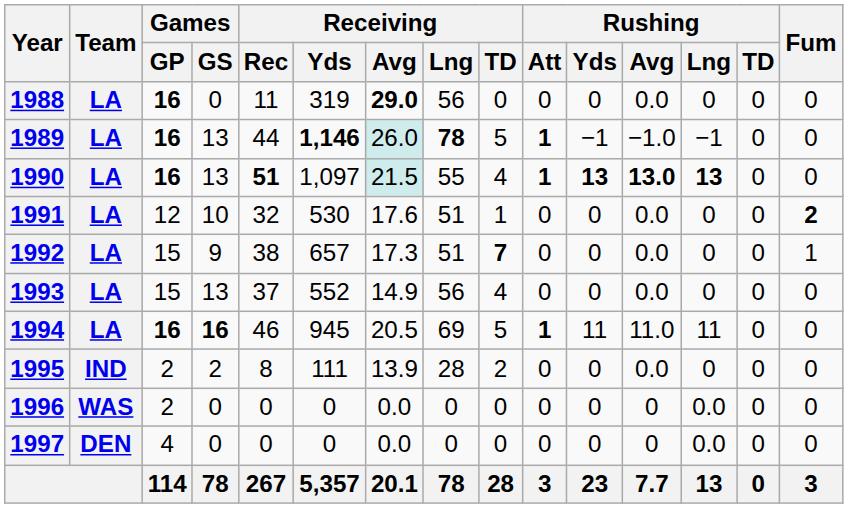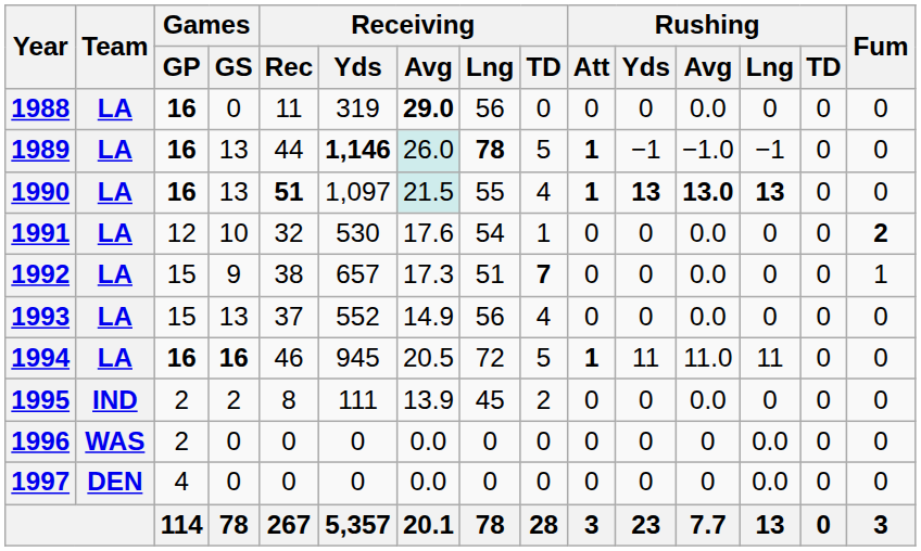1991 | Receiving / Lng: 51 -> 54
1994 | Receiving / Lng: 69 -> 72
1995 | Receiving / Lng: 28 -> 45
